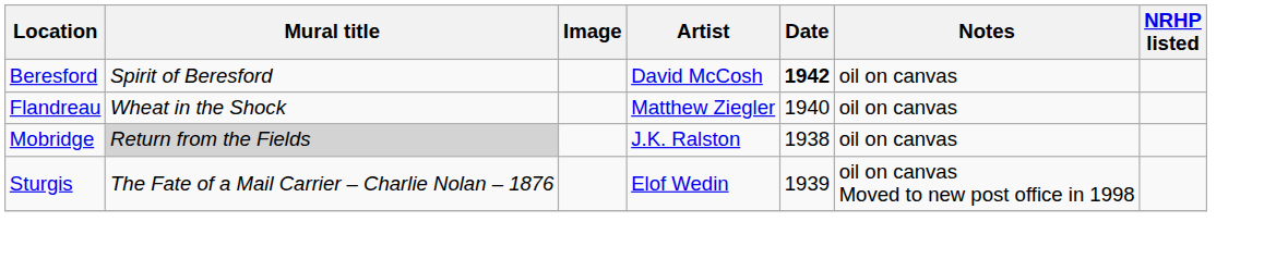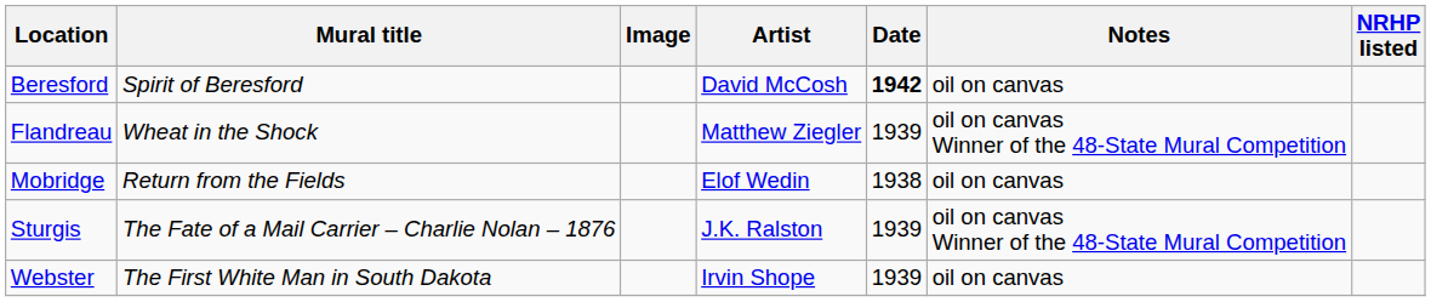Flandreau | Date: 1940 -> 1939
Flandreau | Notes: oil on canvas -> oil on canvas Winner of the 48-State Mural Competition
Mobridge | Mural title: lightgrey background -> no background
Mobridge | Artist: J.K. Ralston -> Elof Wedin
Sturgis | Artist: Elof Wedin -> J.K. Ralston
Sturgis | Notes: oil on canvas Moved to new post office in 1998 -> oil on canvas Winner of the 48-State Mural Competition
+ row: Webster | The First White Man in South Dakota | Irvin Shope | 1939 | oil on canvas
